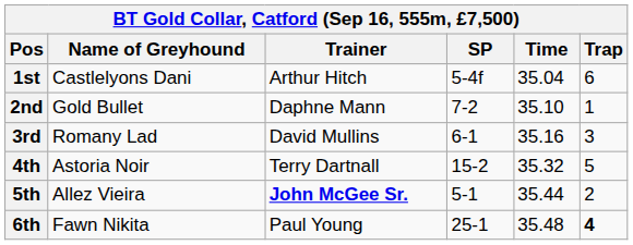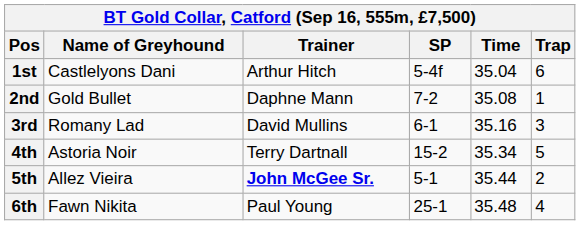2nd | Time: 35.10 -> 35.08
4th | Time: 35.32 -> 35.34
6th | Trap: bold -> normal
